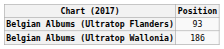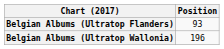Belgian Albums (Ultratop Wallonia) | Position: 186 -> 196
